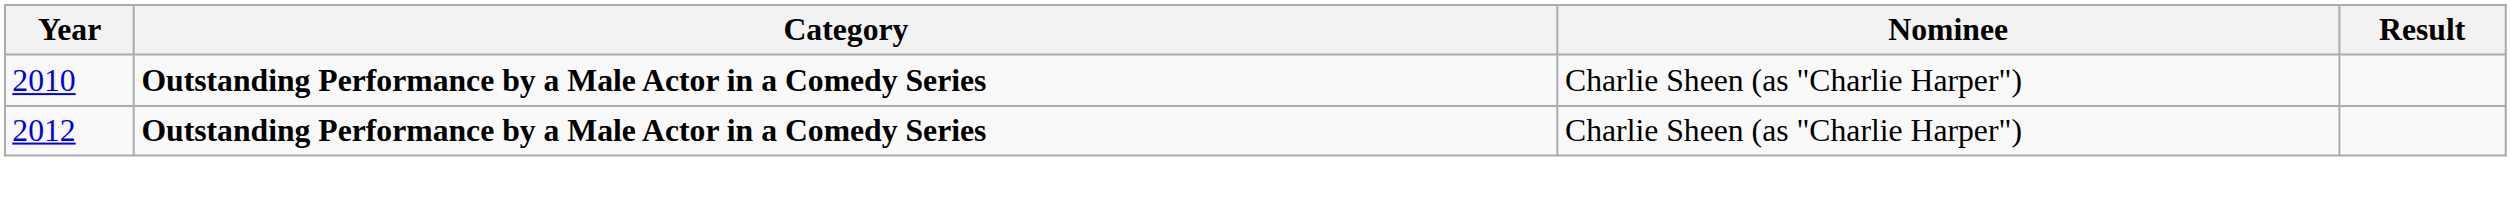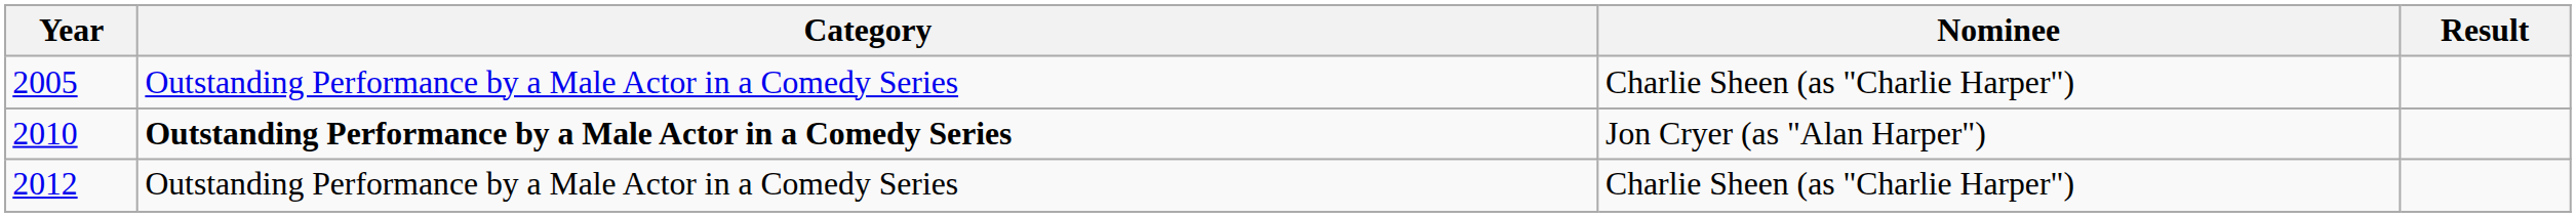+ row: 2005 | Outstanding Performance by a Male Actor in a Comedy Series | Charlie Sheen (as "Charlie Harper")
2010 | Nominee: Charlie Sheen (as "Charlie Harper") -> Jon Cryer (as "Alan Harper")
2012 | Category: bold -> normal
